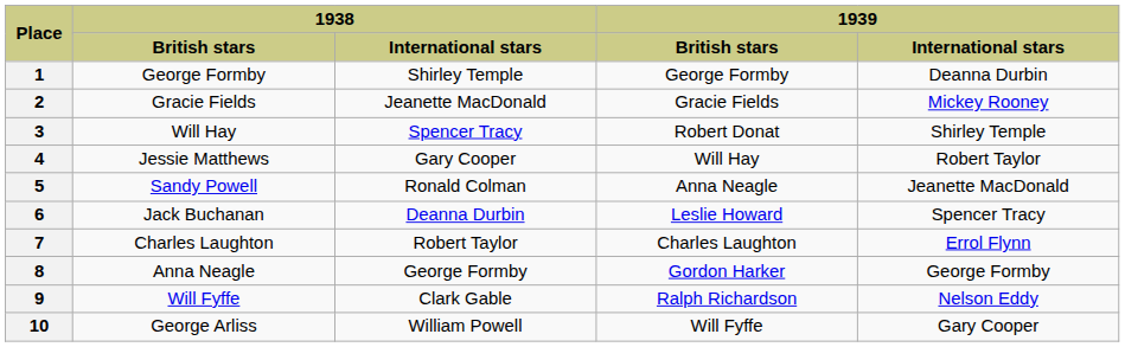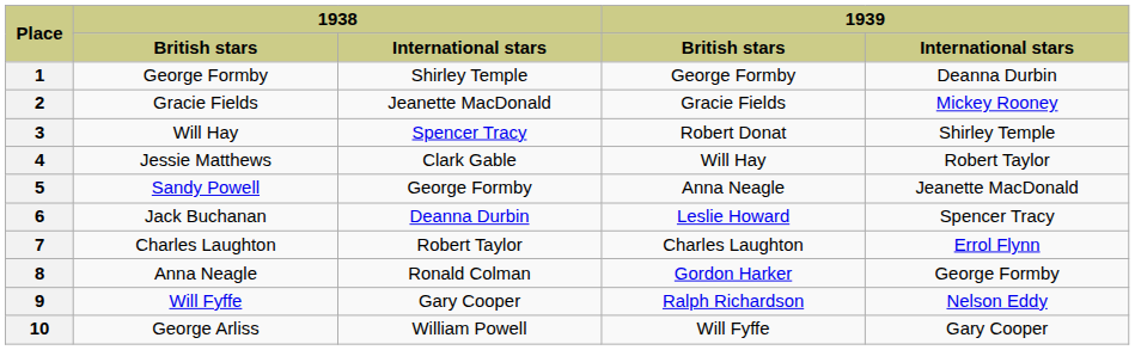4 | 1938 / International stars: Gary Cooper -> Clark Gable
5 | 1938 / International stars: Ronald Colman -> George Formby
8 | 1938 / International stars: George Formby -> Ronald Colman
9 | 1938 / International stars: Clark Gable -> Gary Cooper
